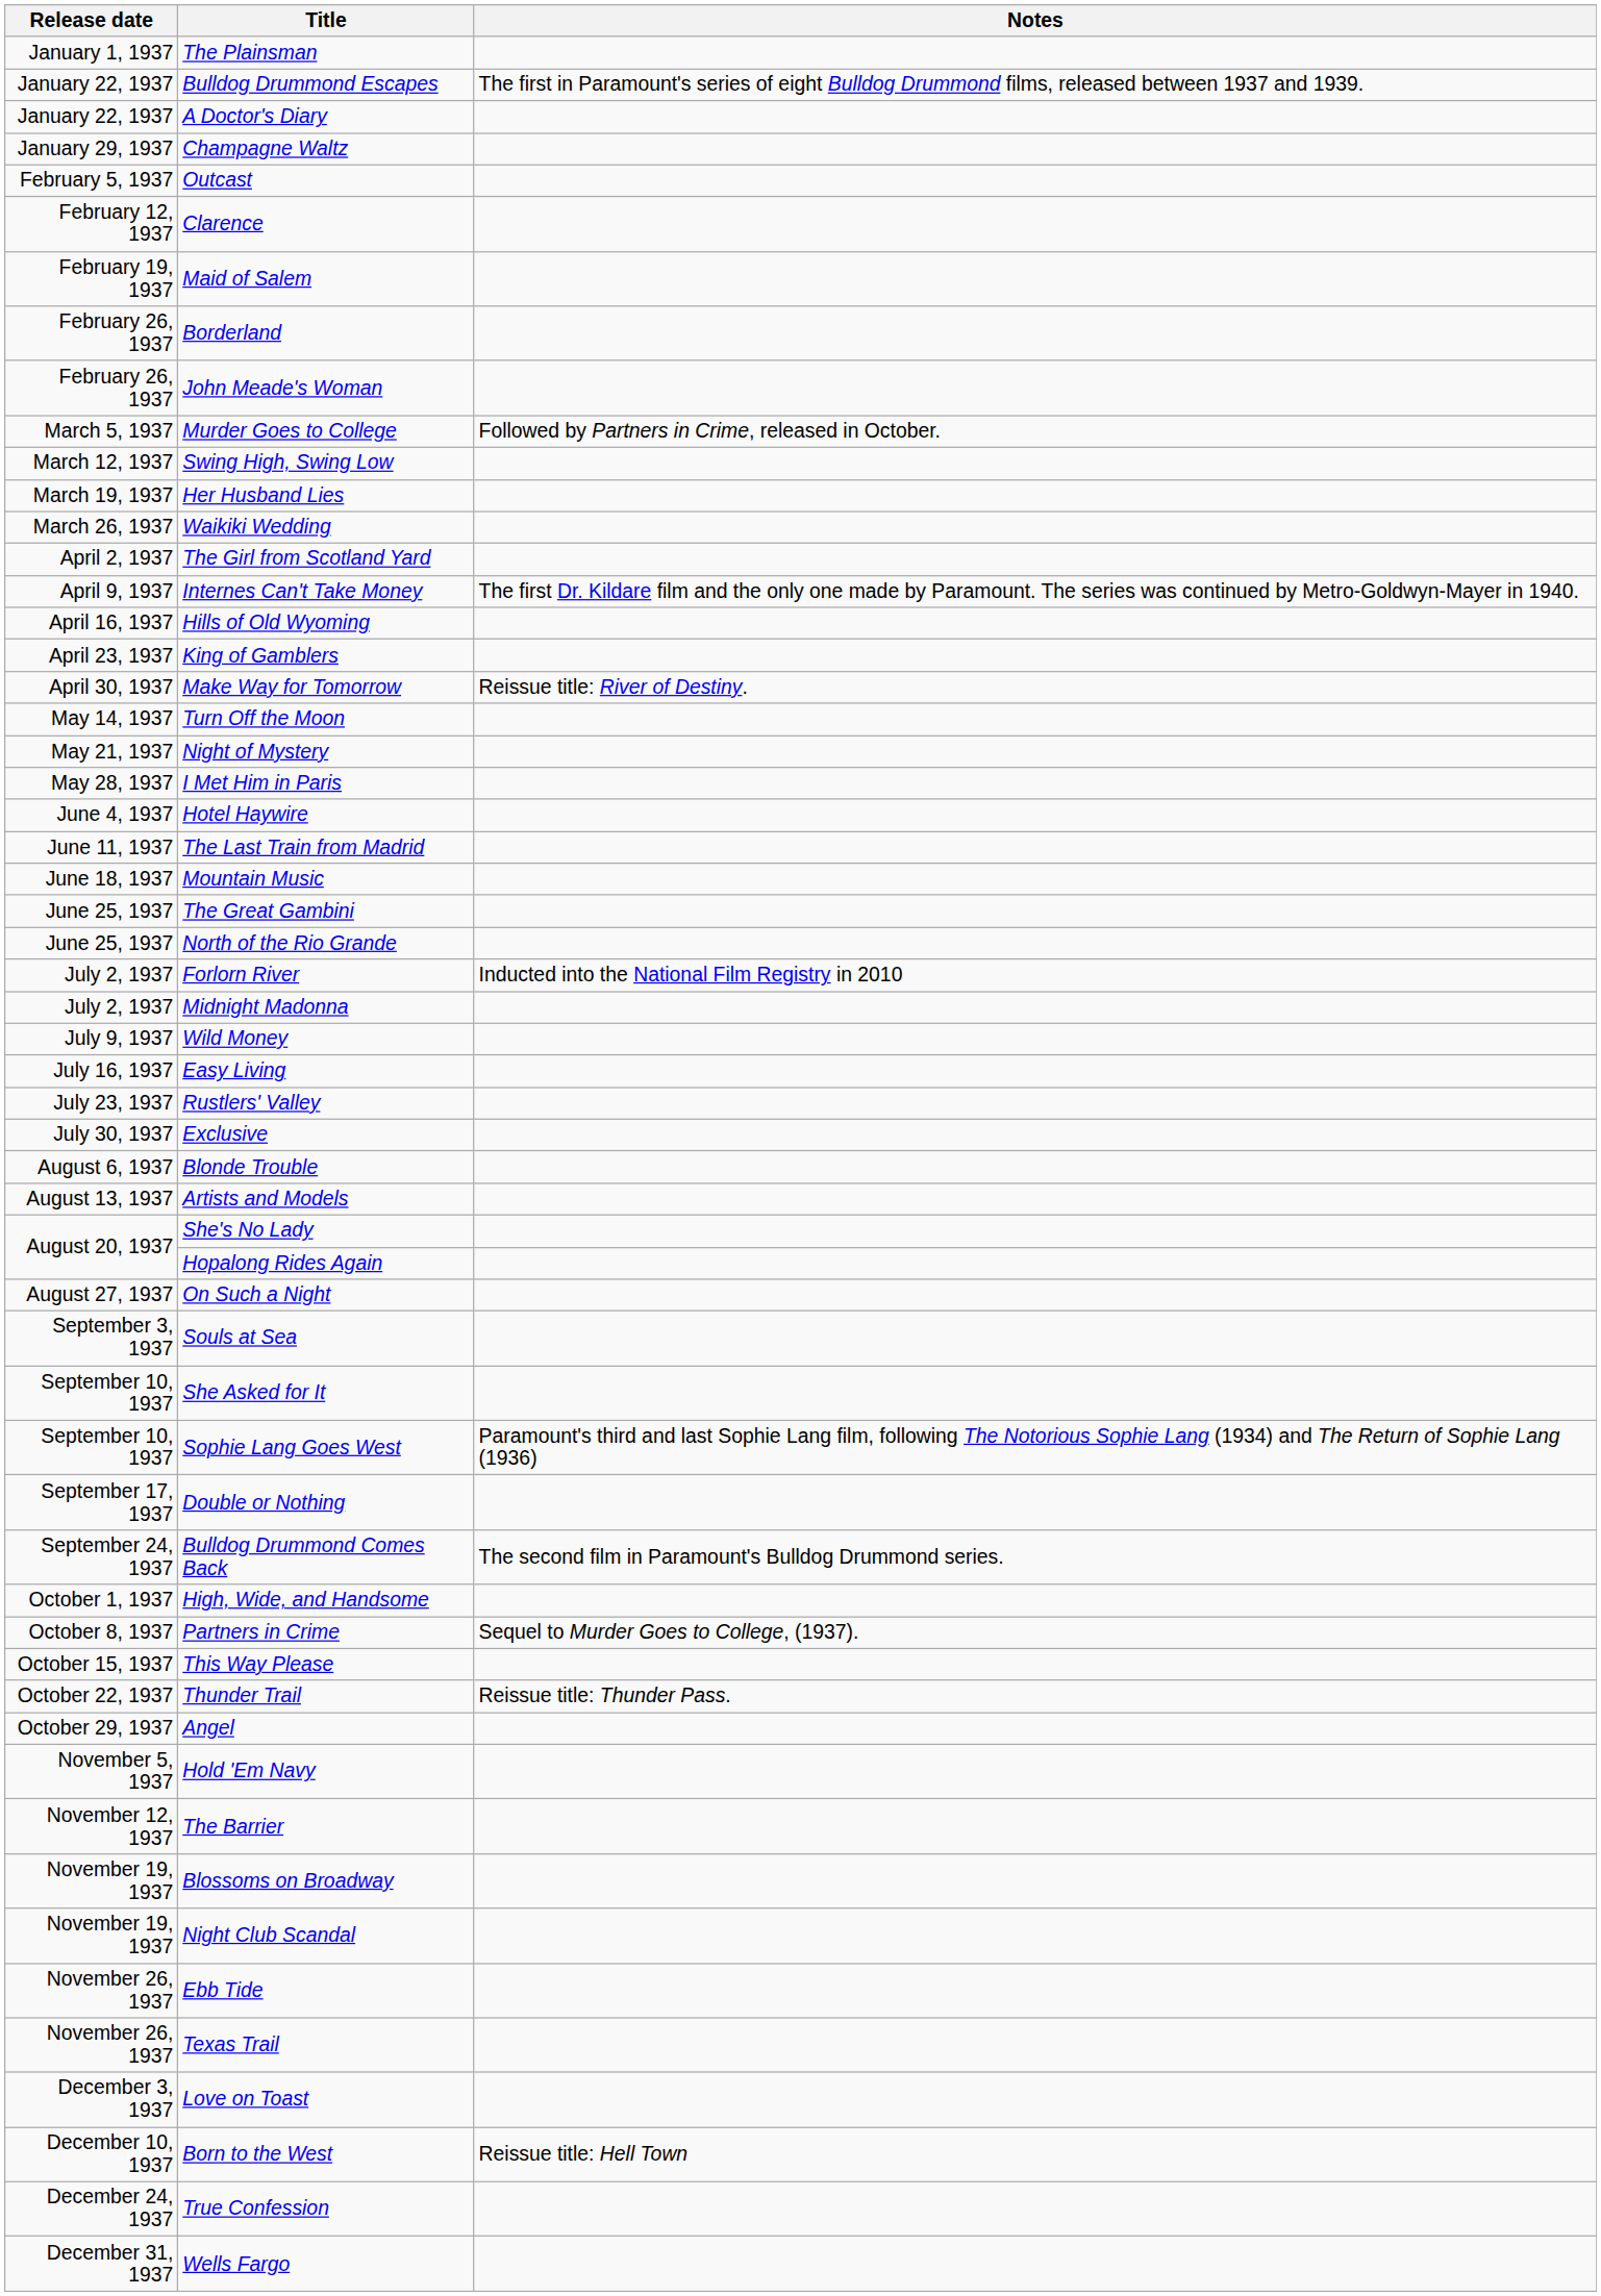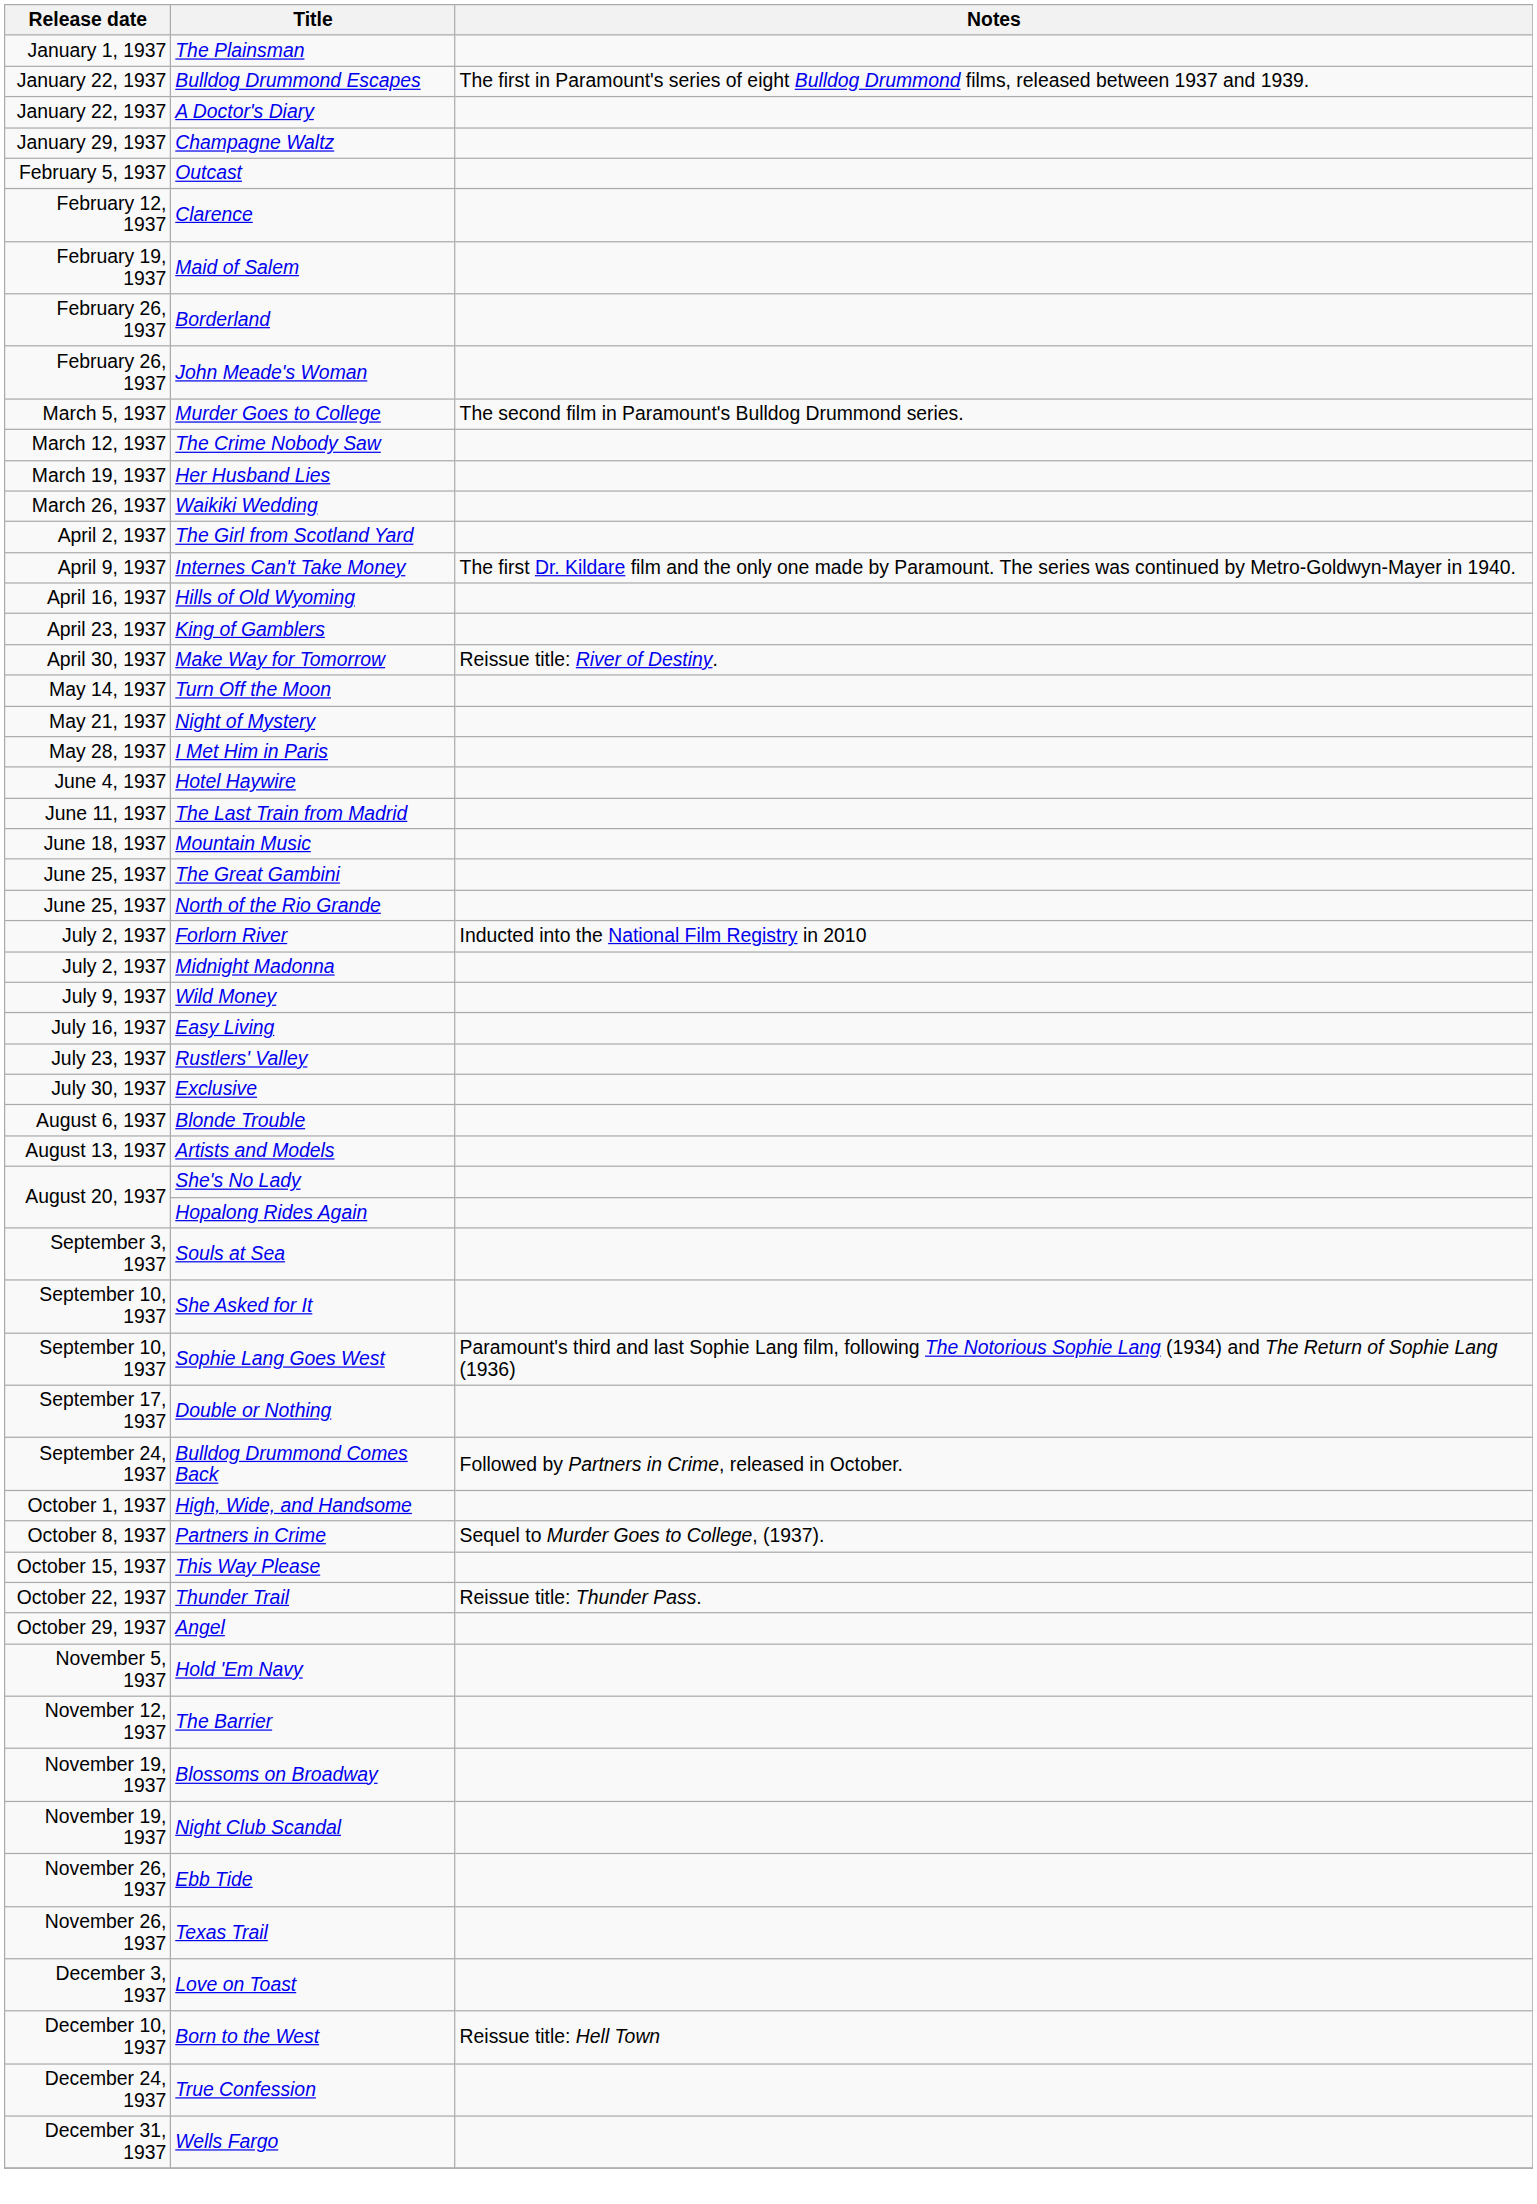Murder Goes to College | Notes: Followed by Partners in Crime, released in October. -> The second film in Paramount's Bulldog Drummond series.
+ row: March 12, 1937 | The Crime Nobody Saw
- row: March 12, 1937 | Swing High, Swing Low
- row: August 27, 1937 | On Such a Night
Bulldog Drummond Comes Back | Notes: The second film in Paramount's Bulldog Drummond series. -> Followed by Partners in Crime, released in October.
